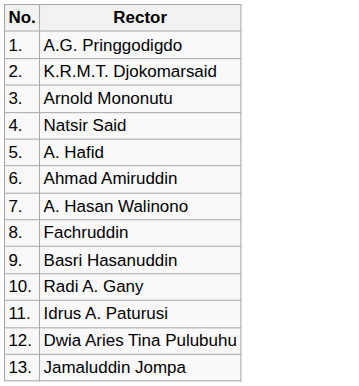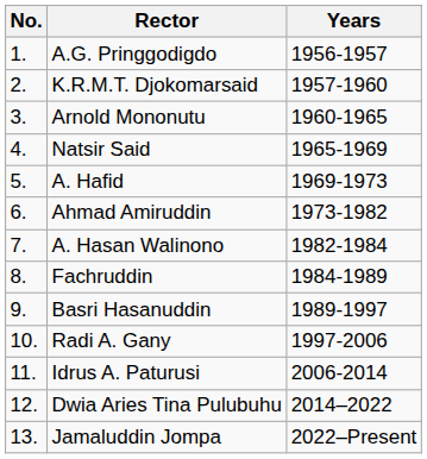+ column: Years | 1956-1957 | 1957-1960 | 1960-1965 | 1965-1969 | 1969-1973 | 1973-1982 | 1982-1984 | 1984-1989 | 1989-1997 | 1997-2006 | 2006-2014 | 2014–2022 | 2022–Present
